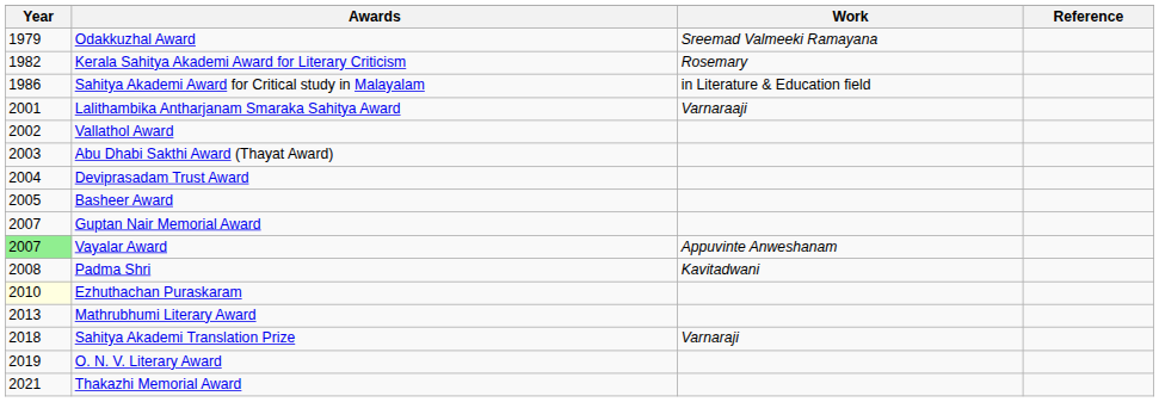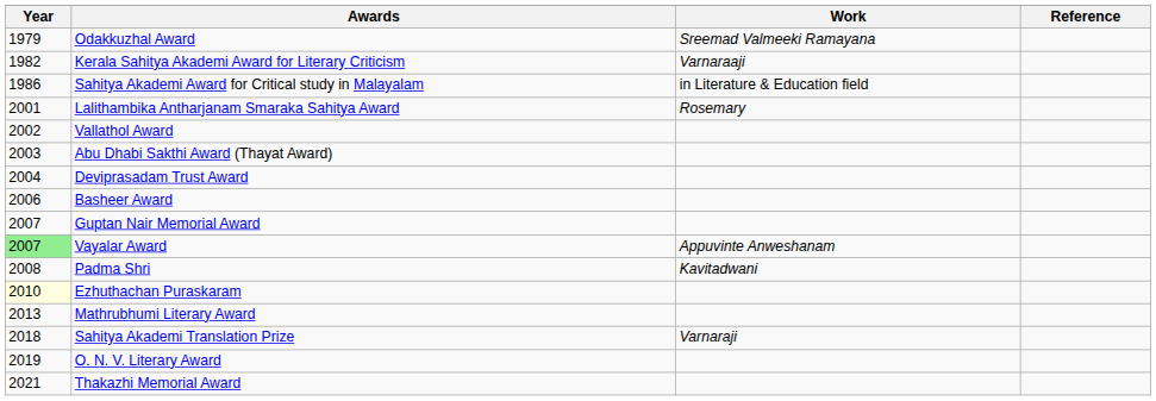Kerala Sahitya Akademi Award for Literary Criticism | Work: Rosemary -> Varnaraaji
Lalithambika Antharjanam Smaraka Sahitya Award | Work: Varnaraaji -> Rosemary
Basheer Award | Year: 2005 -> 2006
